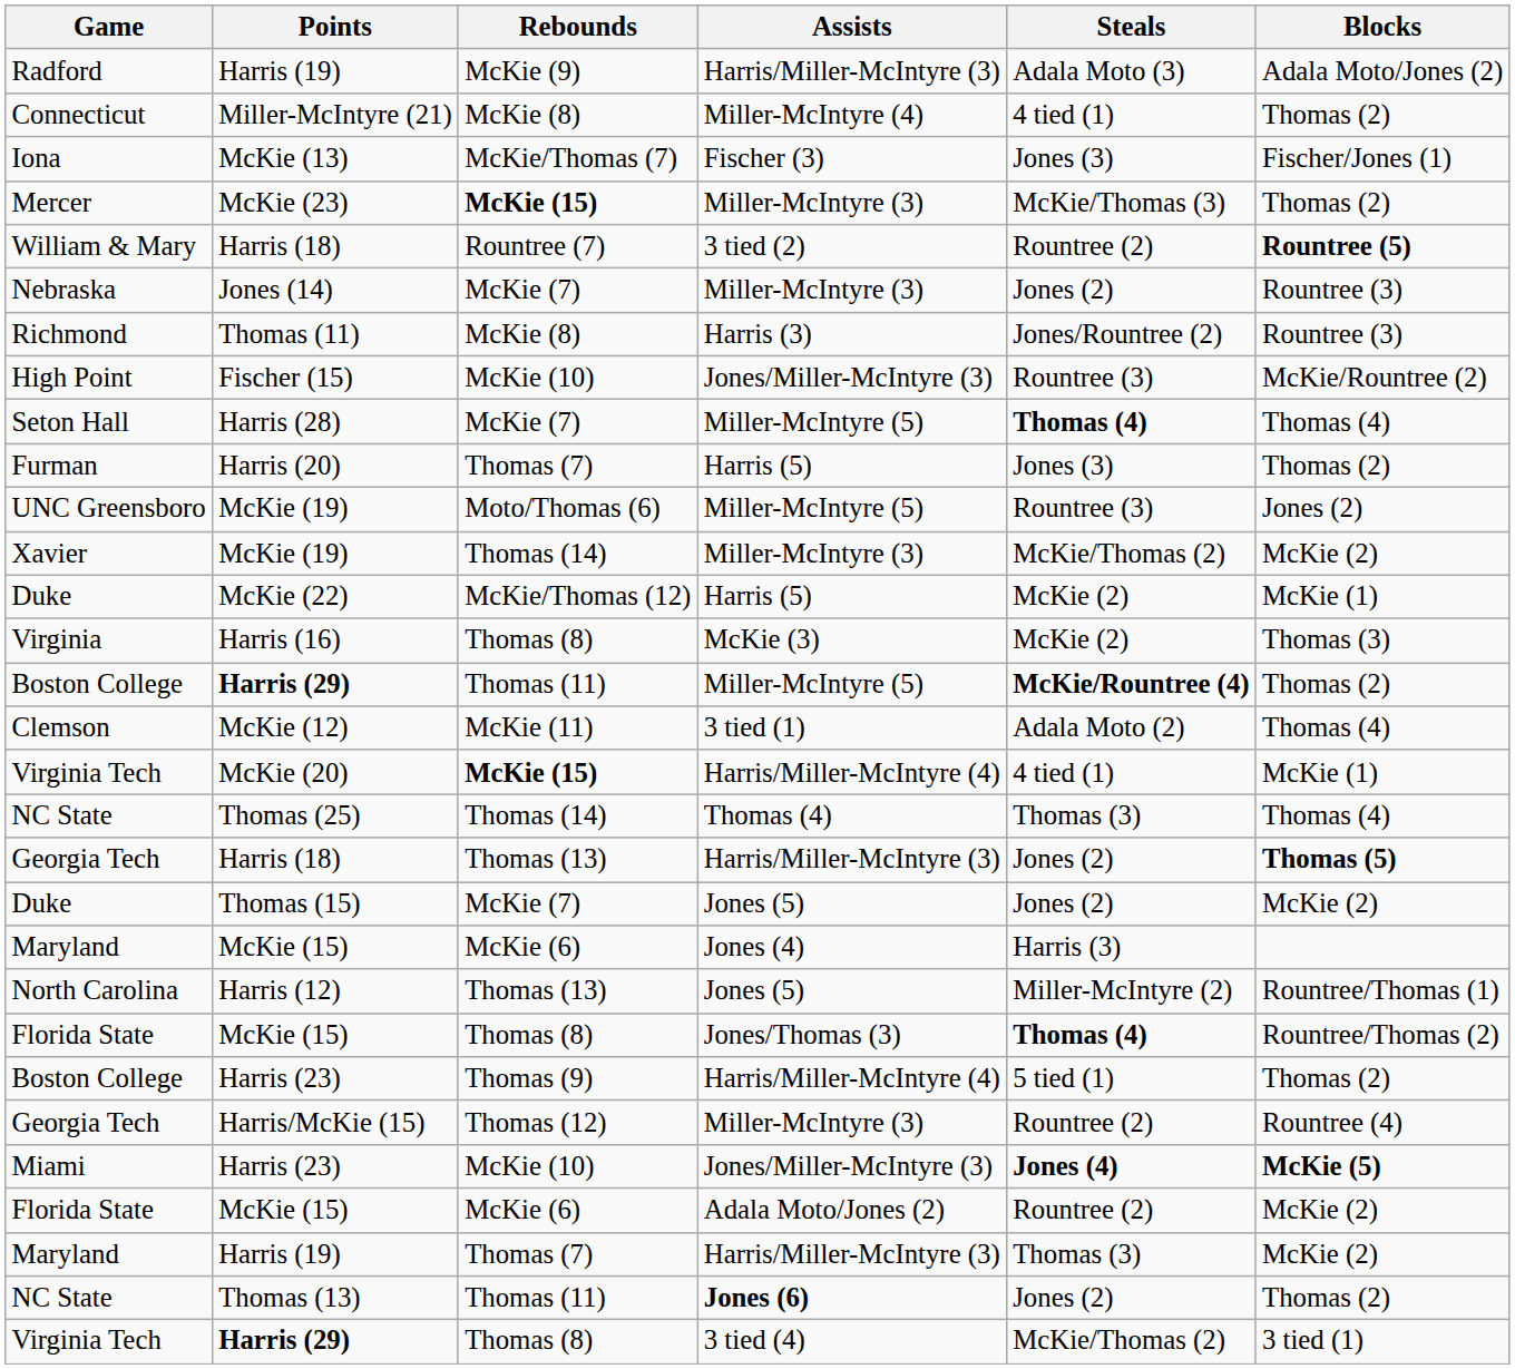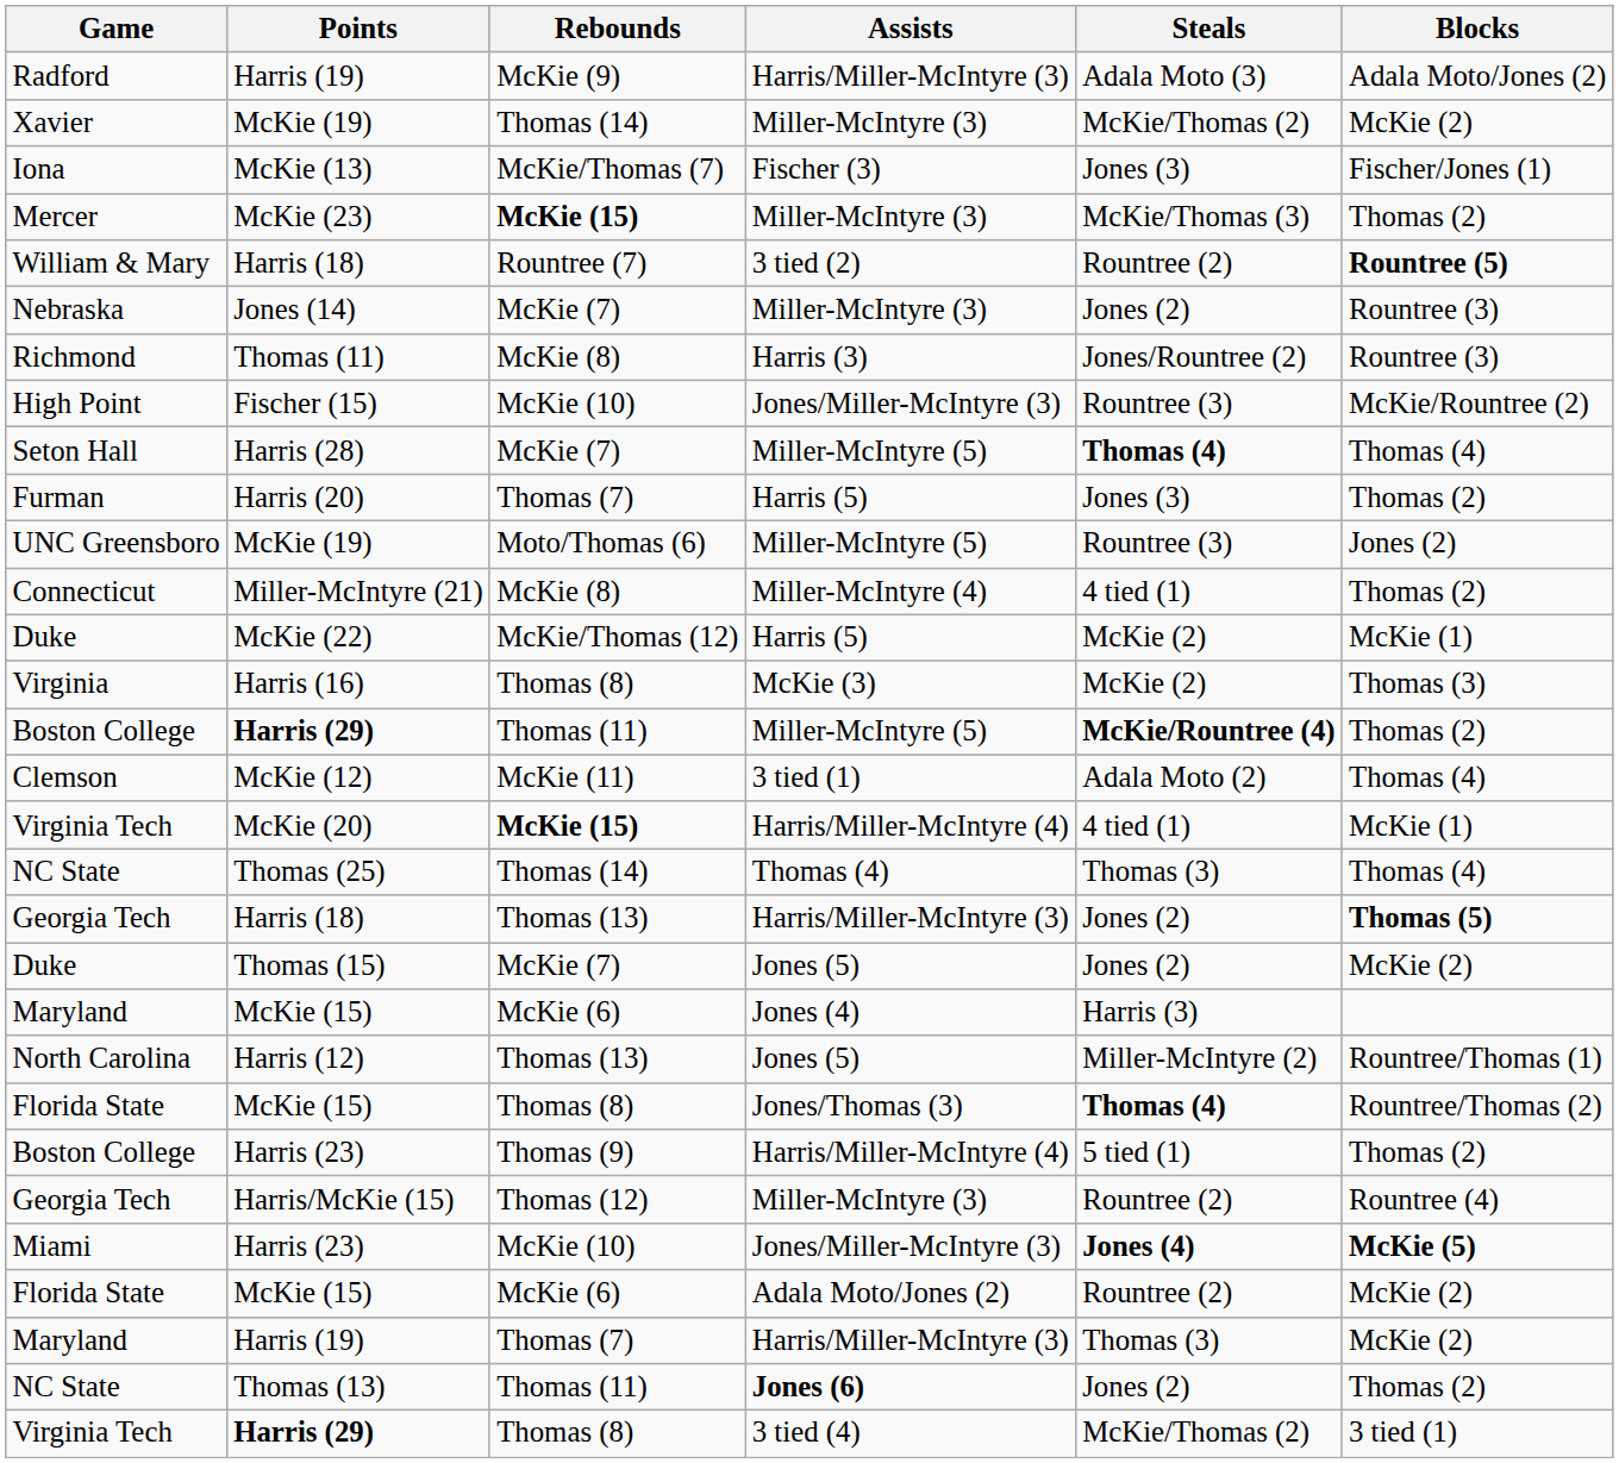rows swapped: Connecticut <-> Xavier
